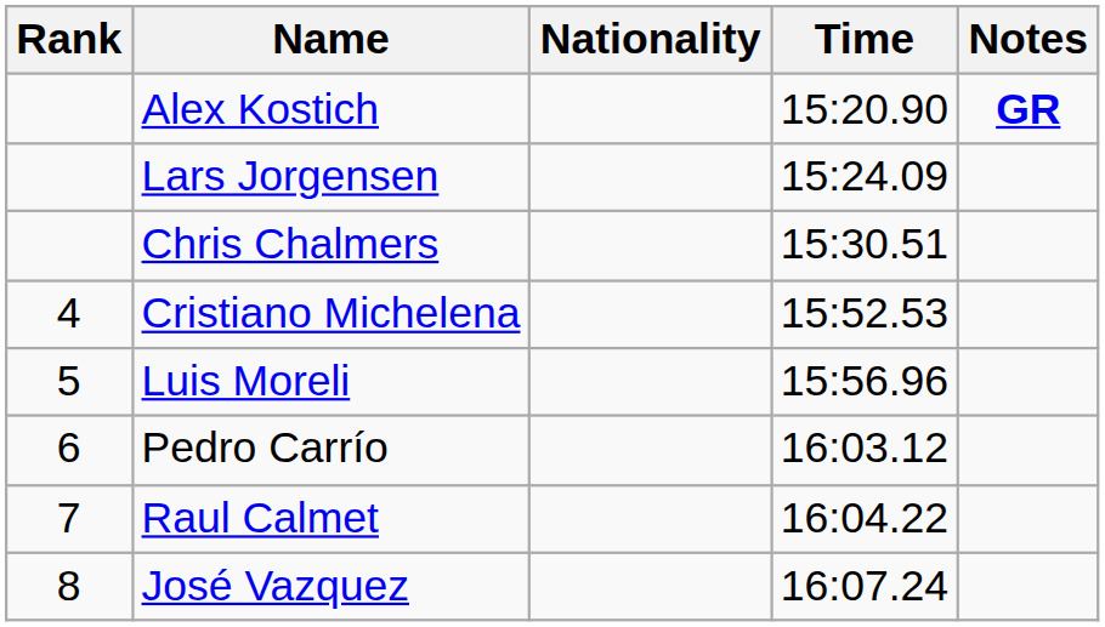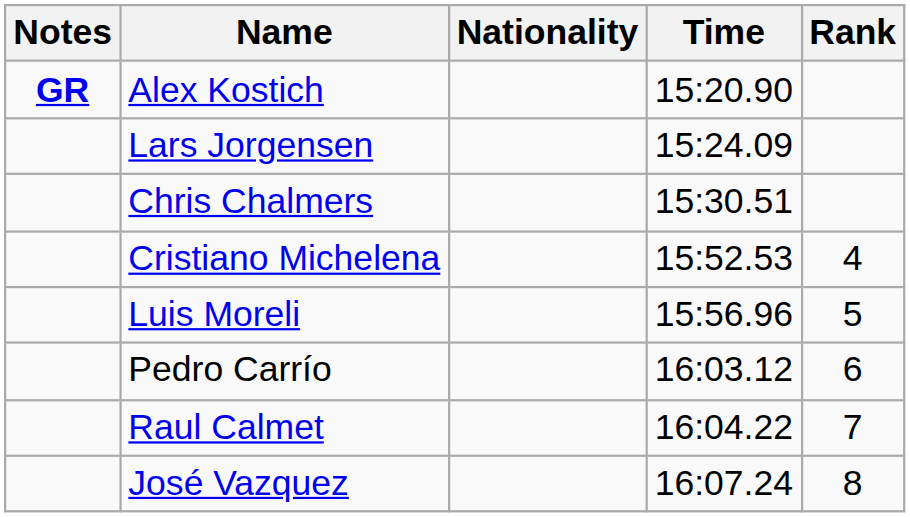columns swapped: Rank <-> Notes
